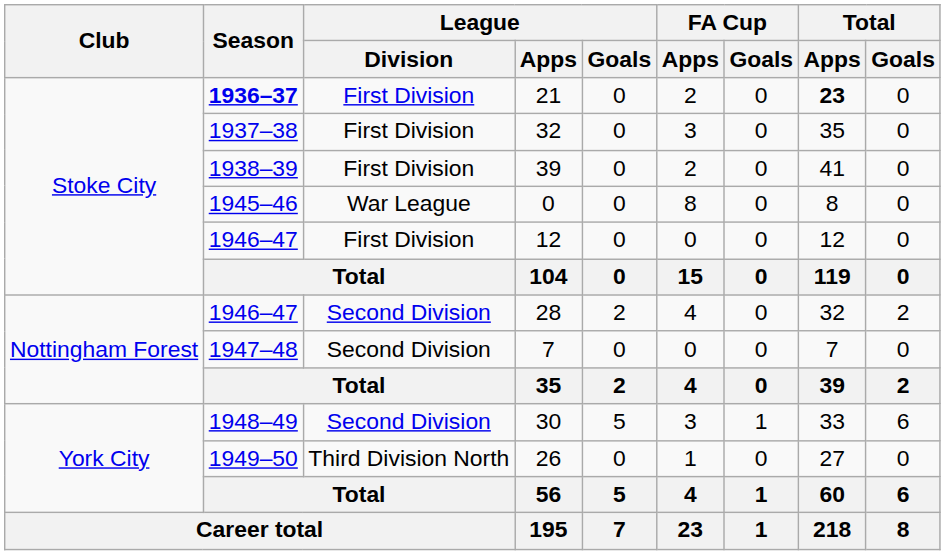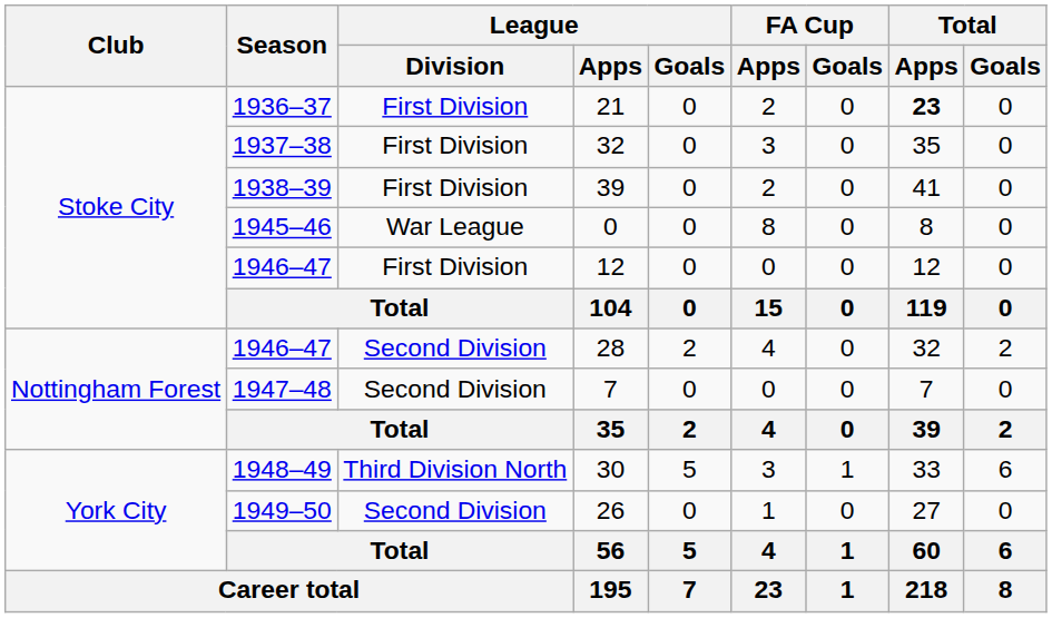21 | Season: bold -> normal
30 | League / Division: Second Division -> Third Division North
26 | League / Division: Third Division North -> Second Division
